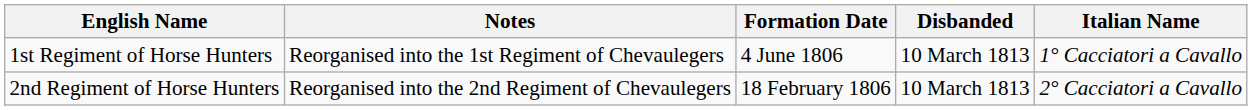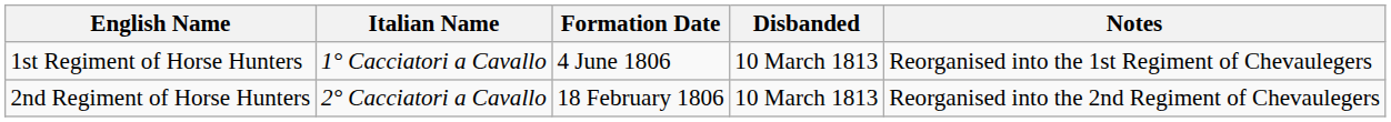columns swapped: Italian Name <-> Notes
